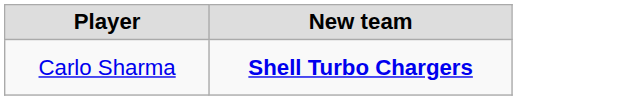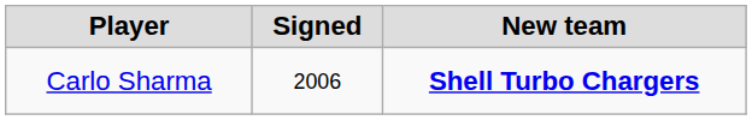+ column: Signed | 2006
